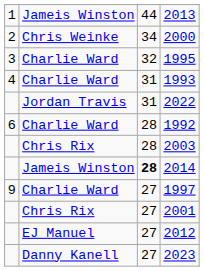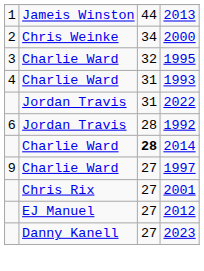1992 | column 2: Charlie Ward -> Jordan Travis
- row: Chris Rix | 28 | 2003
2014 | column 2: Jameis Winston -> Charlie Ward
